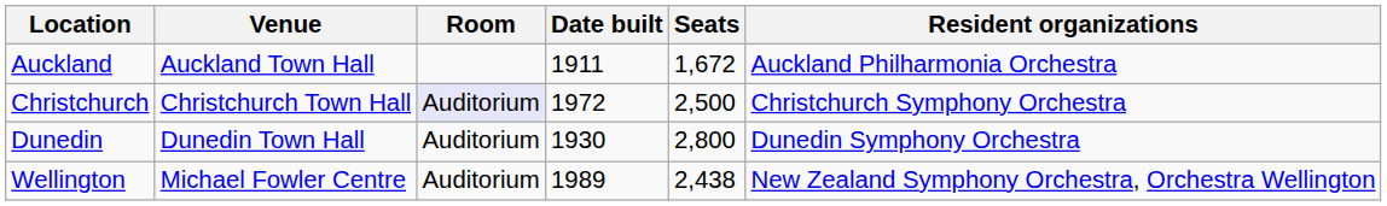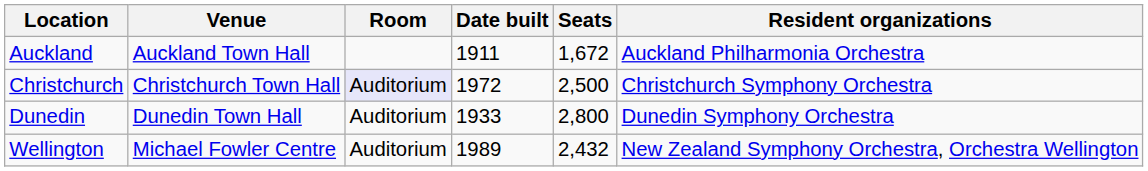Dunedin | Date built: 1930 -> 1933
Wellington | Seats: 2,438 -> 2,432
